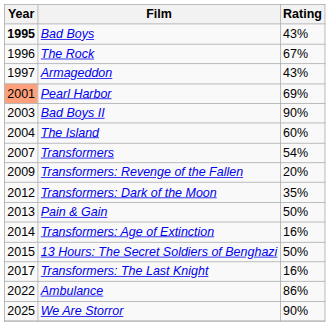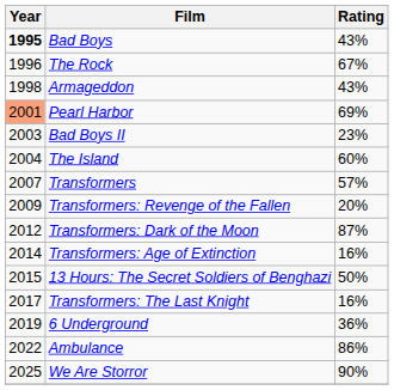Armageddon | Year: 1997 -> 1998
Bad Boys II | Rating: 90% -> 23%
Transformers | Rating: 54% -> 57%
Transformers: Dark of the Moon | Rating: 35% -> 87%
- row: 2013 | Pain & Gain | 50%
+ row: 2019 | 6 Underground | 36%
